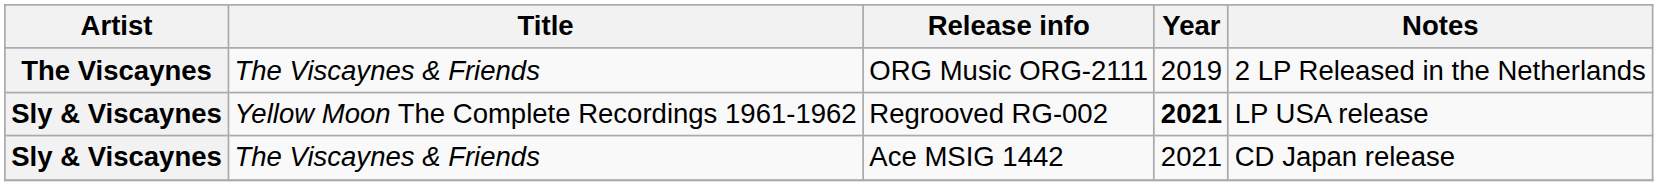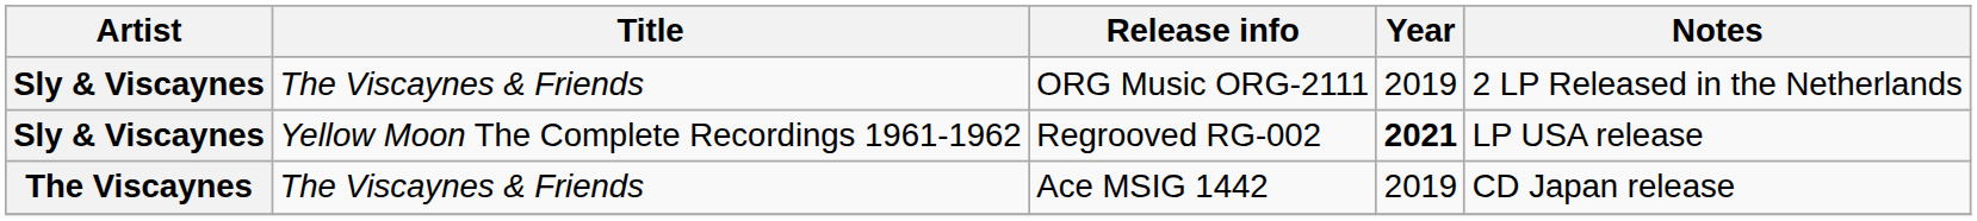ORG Music ORG-2111 | Artist: The Viscaynes -> Sly & Viscaynes
Ace MSIG 1442 | Artist: Sly & Viscaynes -> The Viscaynes
Ace MSIG 1442 | Year: 2021 -> 2019
